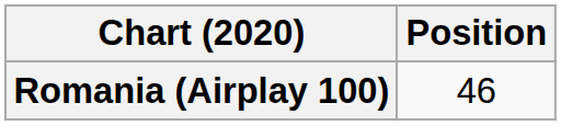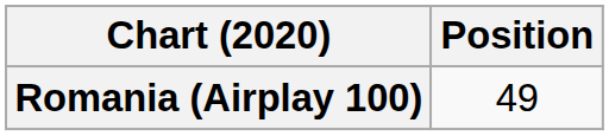Romania (Airplay 100) | Position: 46 -> 49
